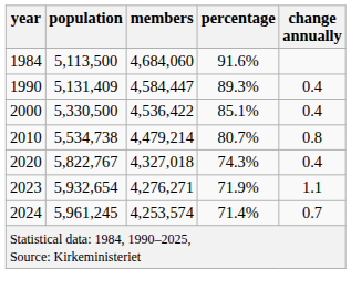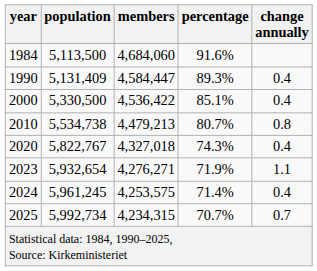2010 | members: 4,479,214 -> 4,479,213
2024 | members: 4,253,574 -> 4,253,575
2024 | change annually: 0.7 -> 0.4
+ row: 2025 | 5,992,734 | 4,234,315 | 70.7% | 0.7
